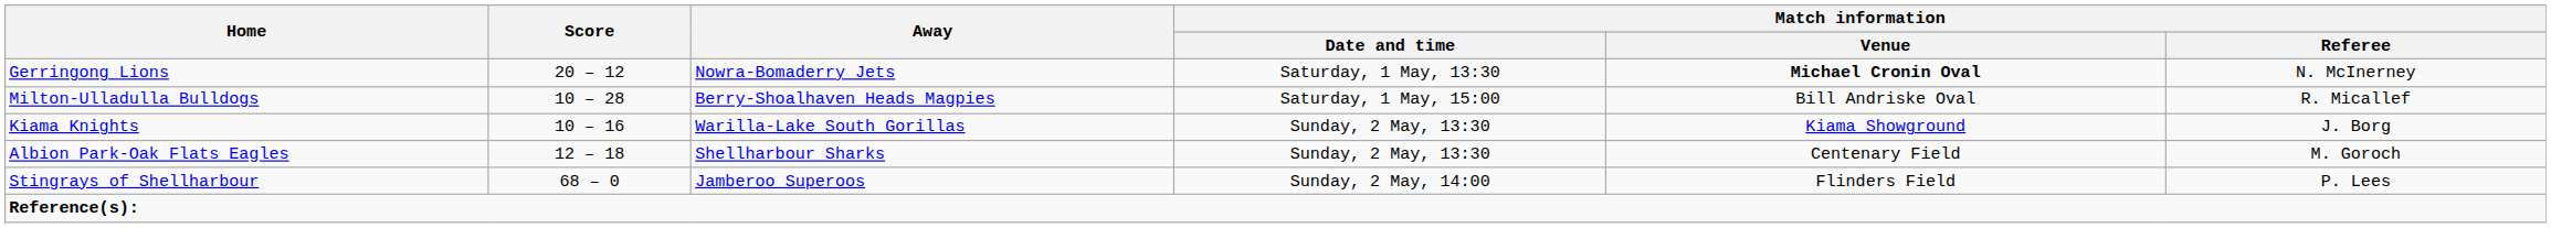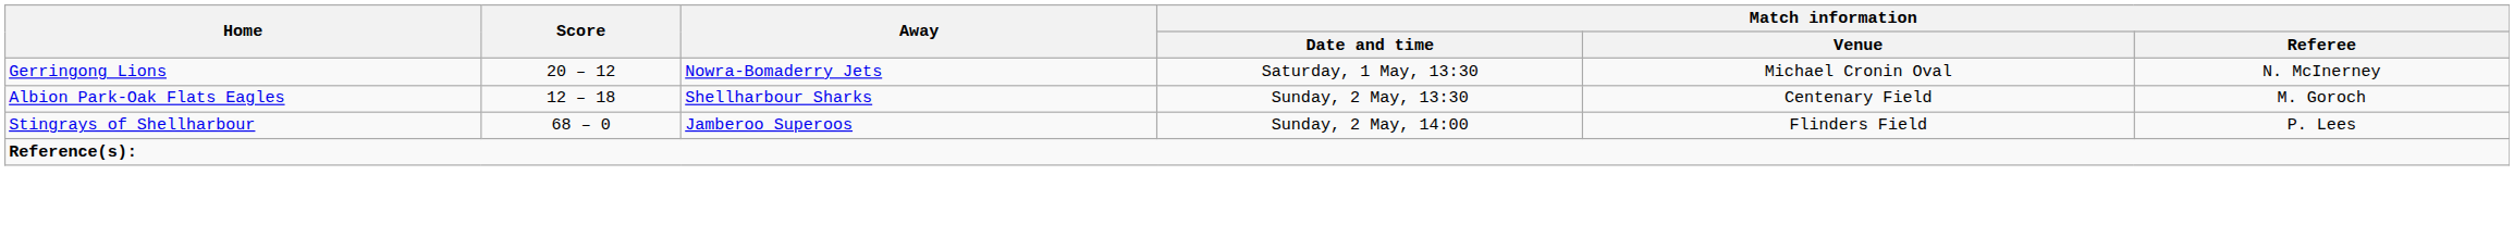Gerringong Lions | Match information / Venue: bold -> normal
- row: Milton-Ulladulla Bulldogs | 10 – 28 | Berry-Shoalhaven Heads Magpies | Saturday, 1 May, 15:00 | Bill Andriske Oval | R. Micallef
- row: Kiama Knights | 10 – 16 | Warilla-Lake South Gorillas | Sunday, 2 May, 13:30 | Kiama Showground | J. Borg
